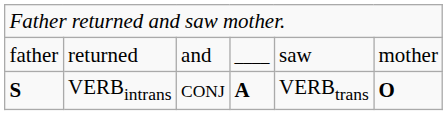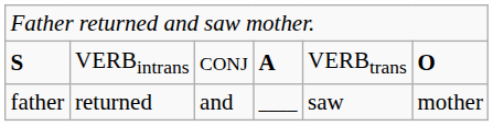rows swapped: father <-> S
